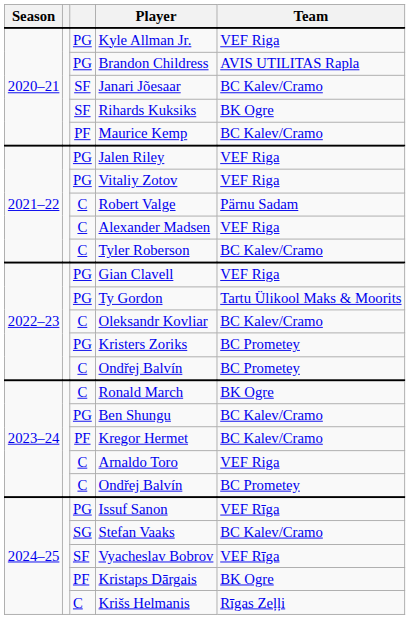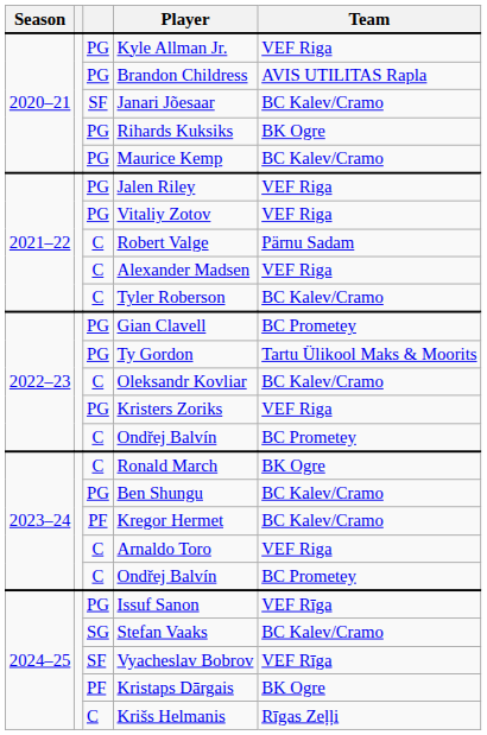Rihards Kuksiks | column 3: SF -> PG
Maurice Kemp | column 3: PF -> PG
Gian Clavell | Team: VEF Riga -> BC Prometey
Kristers Zoriks | Team: BC Prometey -> VEF Riga
